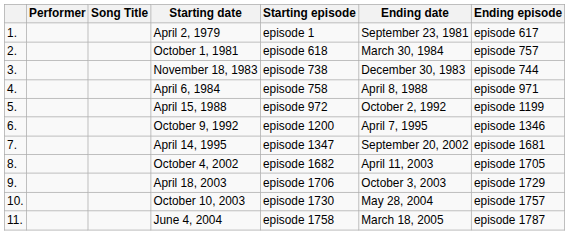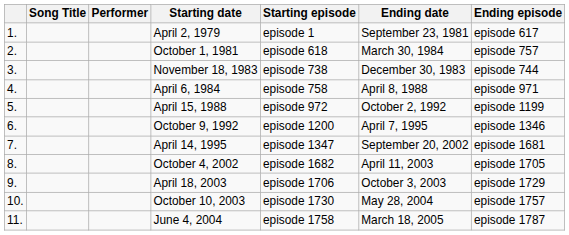columns swapped: Song Title <-> Performer
